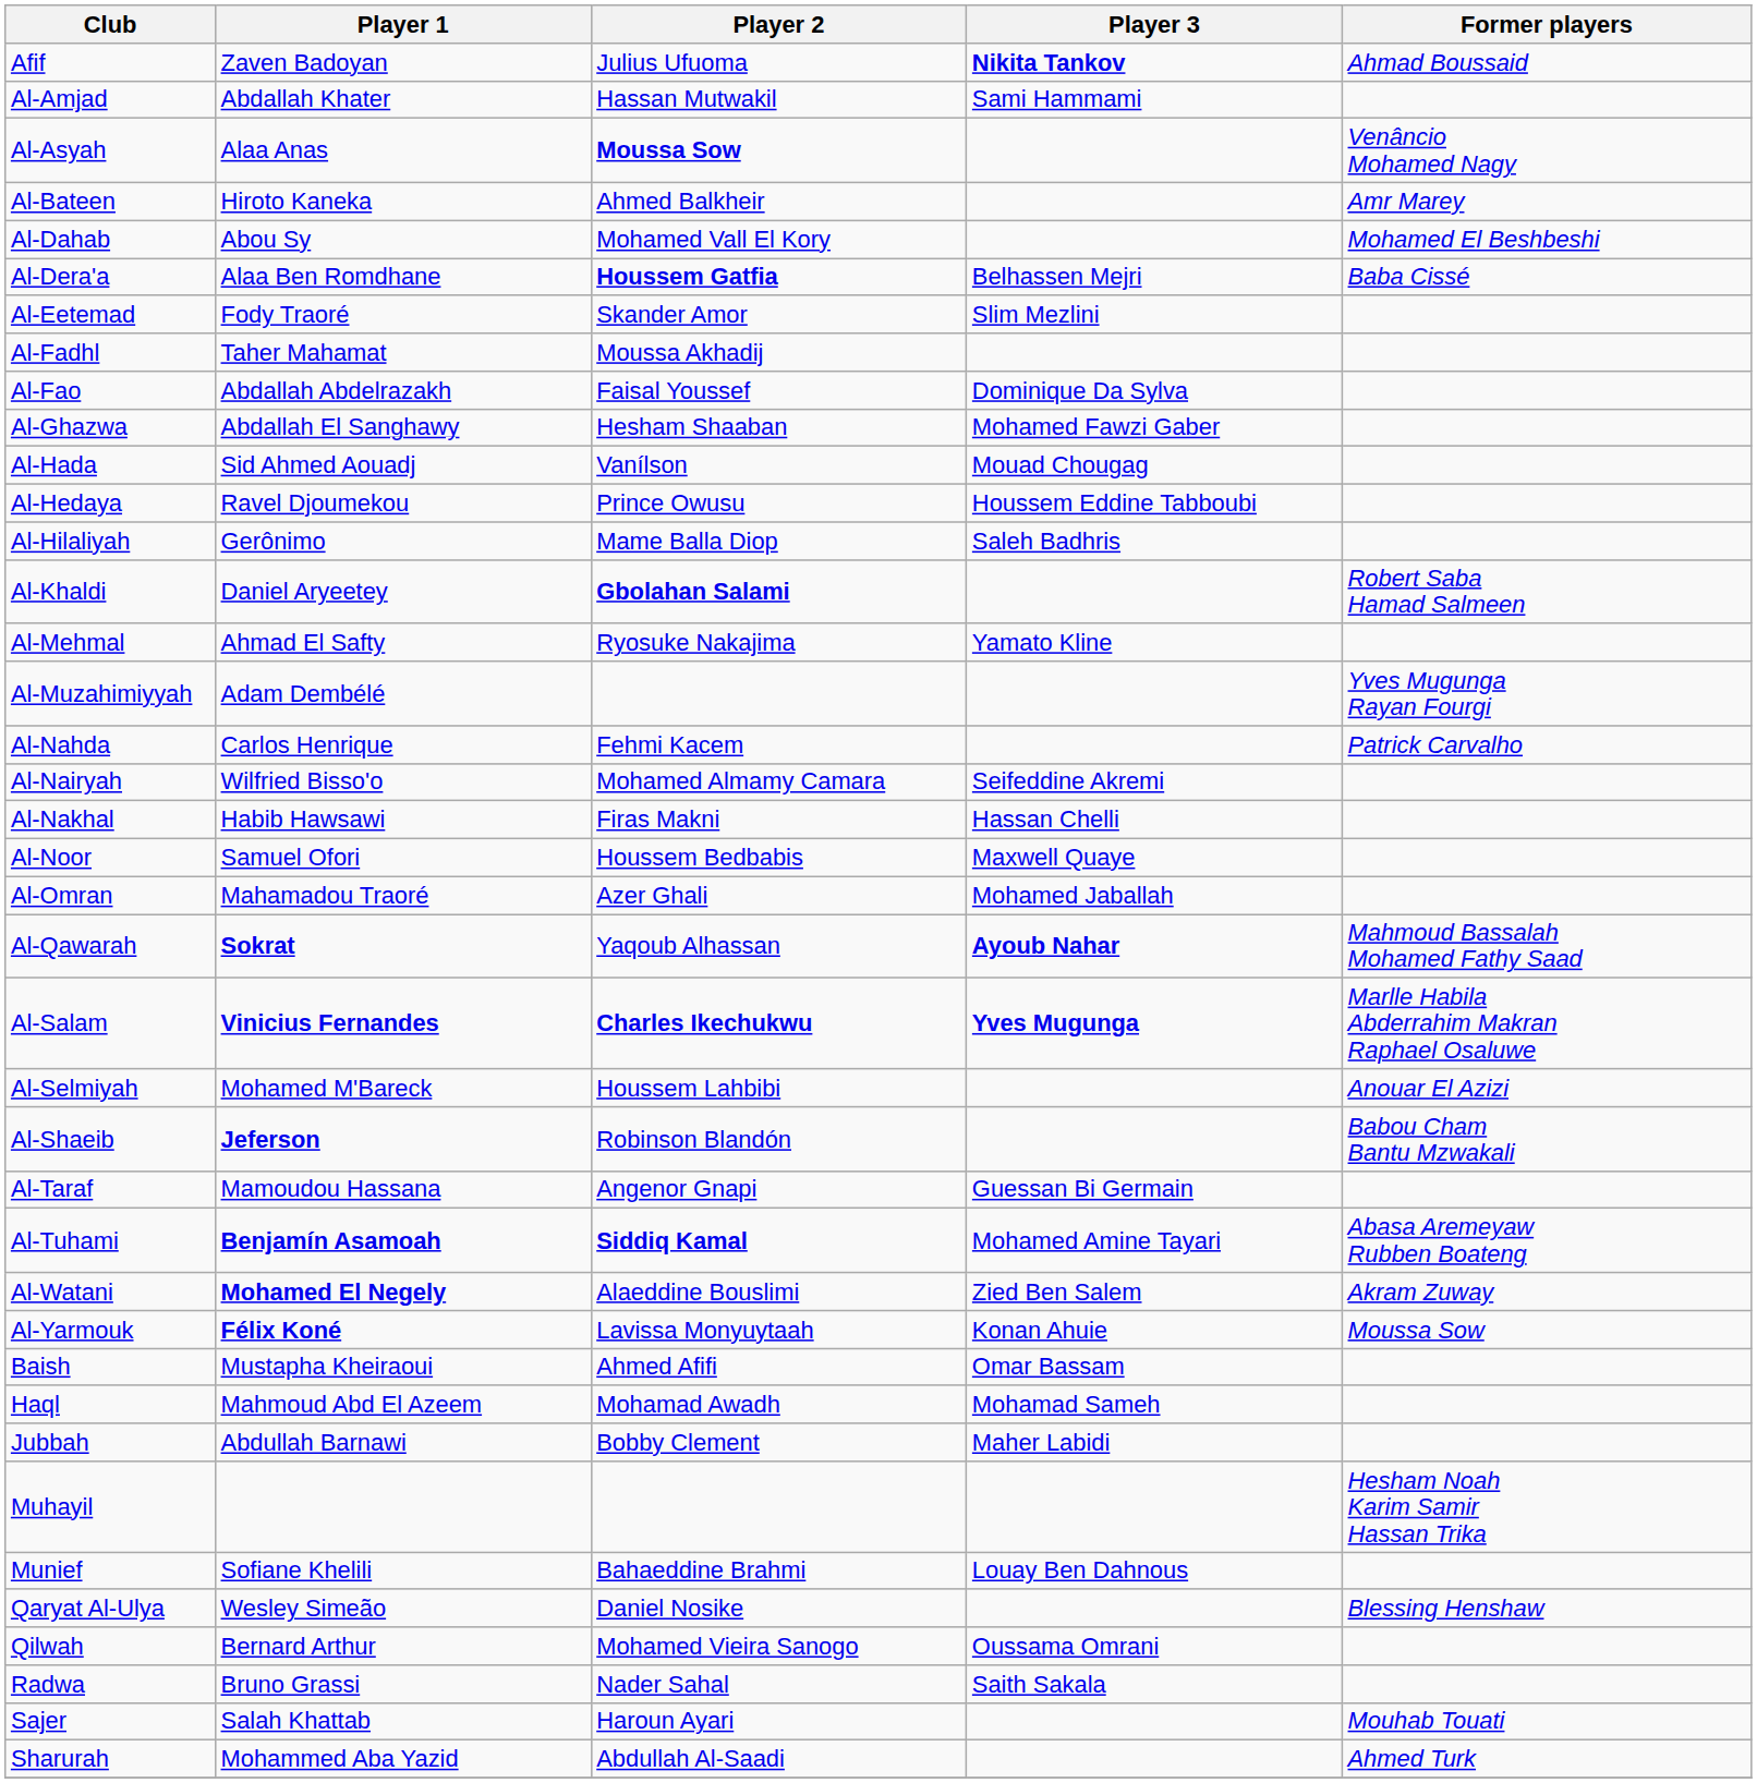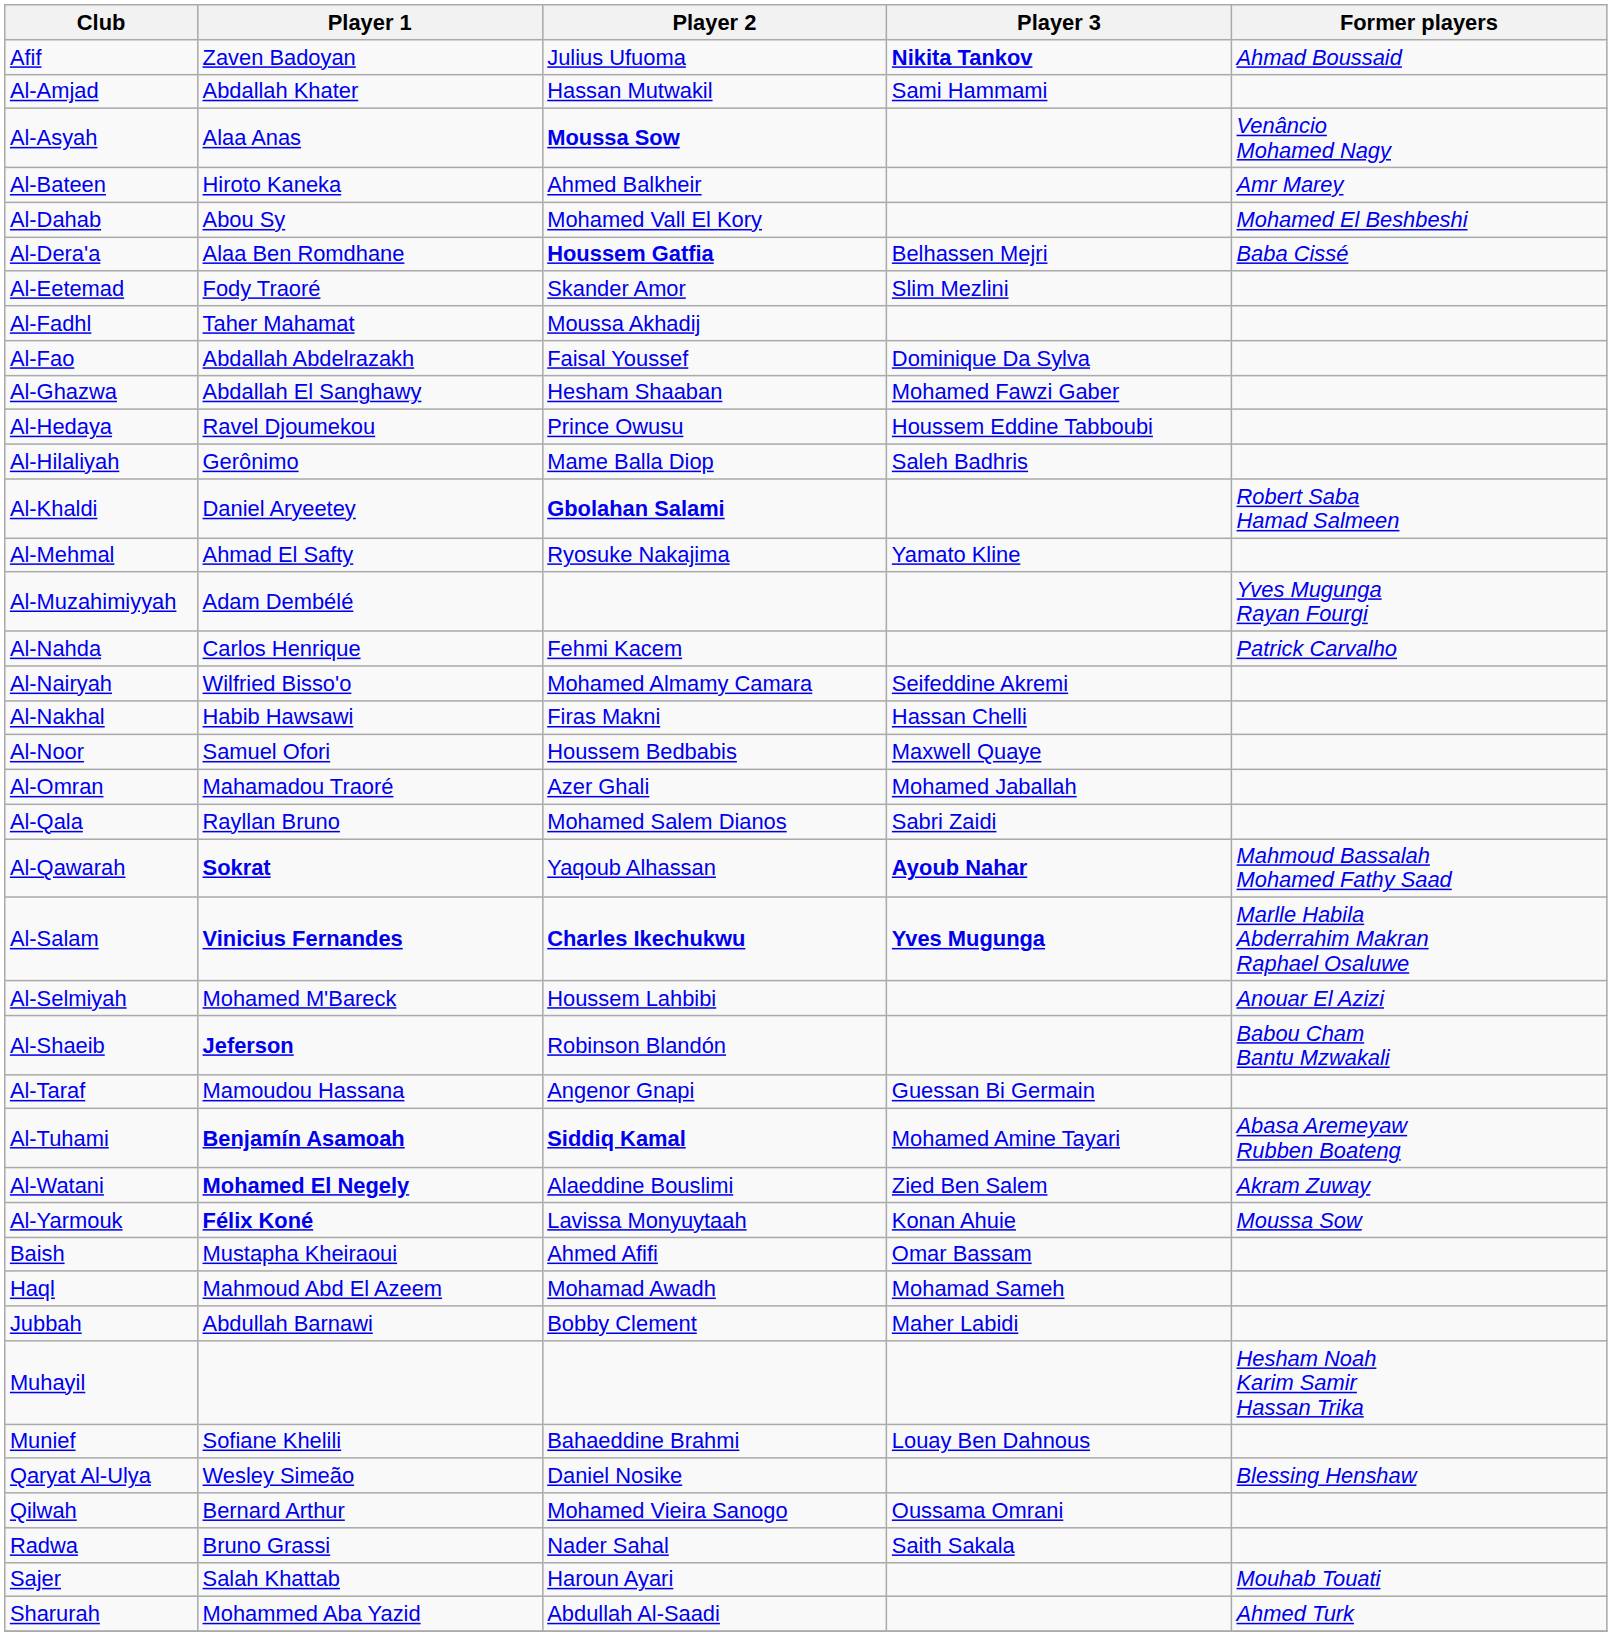- row: Al-Hada | Sid Ahmed Aouadj | Vanílson | Mouad Chougag
+ row: Al-Qala | Rayllan Bruno | Mohamed Salem Dianos | Sabri Zaidi
